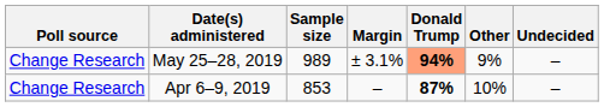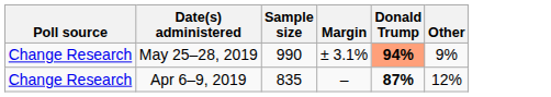- column: Undecided | – | –
May 25–28, 2019 | Sample size: 989 -> 990
Apr 6–9, 2019 | Sample size: 853 -> 835
Apr 6–9, 2019 | Other: 10% -> 12%
